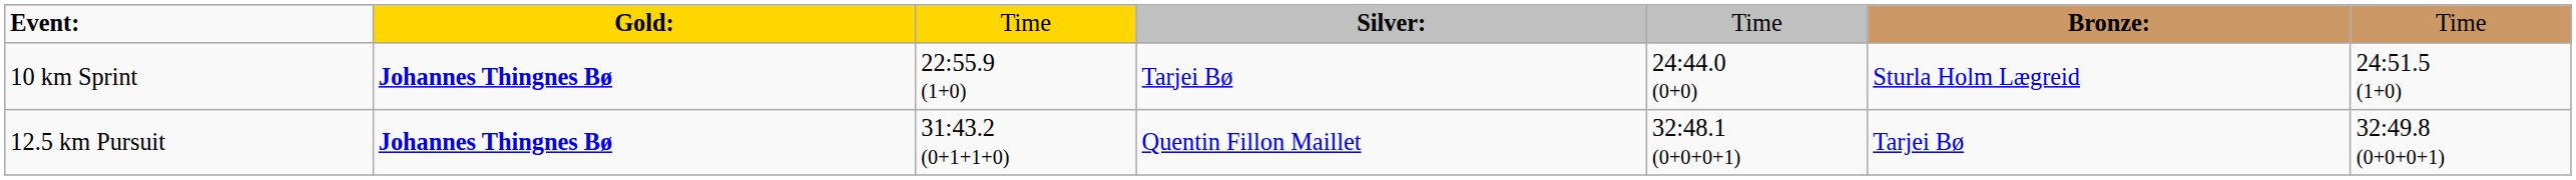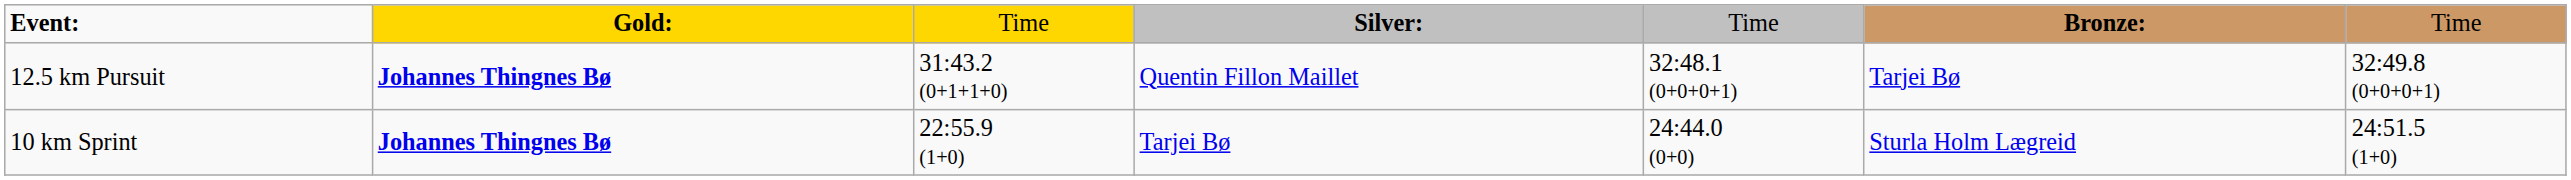rows swapped: 10 km Sprint <-> 12.5 km Pursuit
